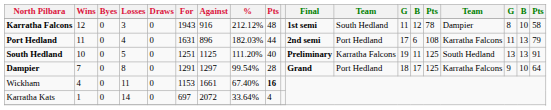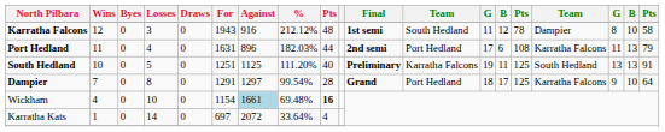Wickham | Losses: 11 -> 10
Wickham | For: 1153 -> 1154
Wickham | Against: no background -> lightblue background
Wickham | %: 67.40% -> 69.48%
